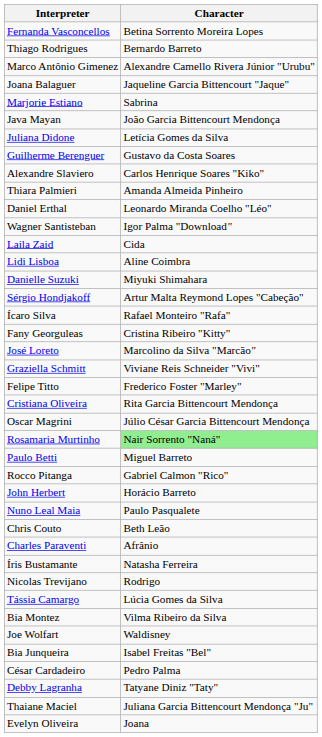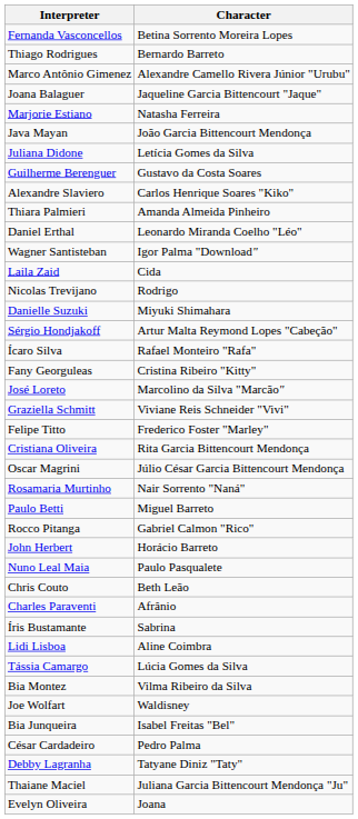Marjorie Estiano | Character: Sabrina -> Natasha Ferreira
rows swapped: Lidi Lisboa <-> Nicolas Trevijano
Rosamaria Murtinho | Character: lightgreen background -> no background
Íris Bustamante | Character: Natasha Ferreira -> Sabrina
